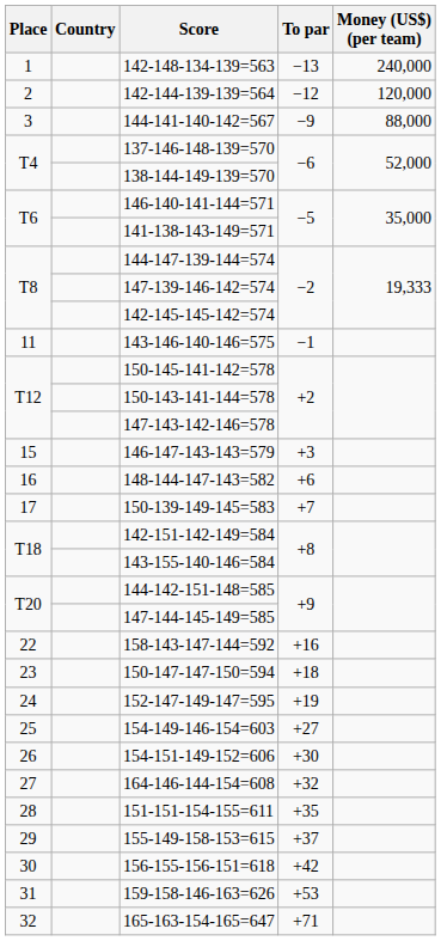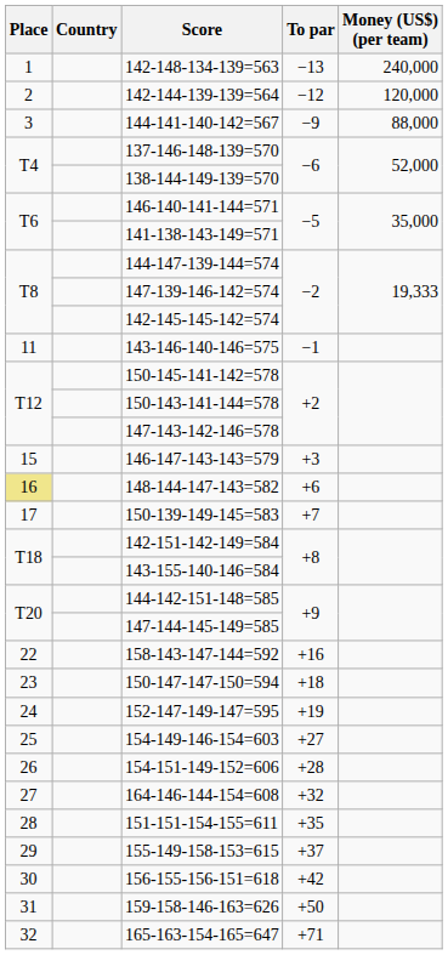148-144-147-143=582 | Place: no background -> khaki background
154-151-149-152=606 | To par: +30 -> +28
159-158-146-163=626 | To par: +53 -> +50
